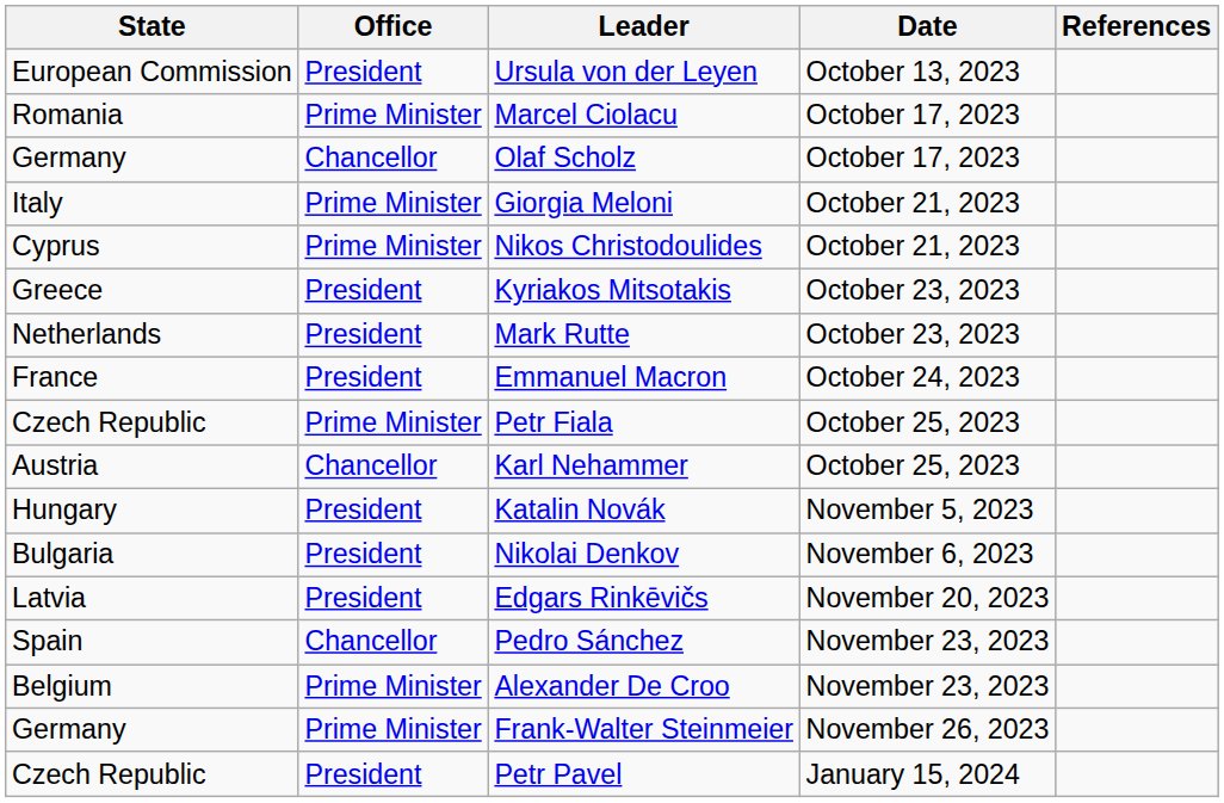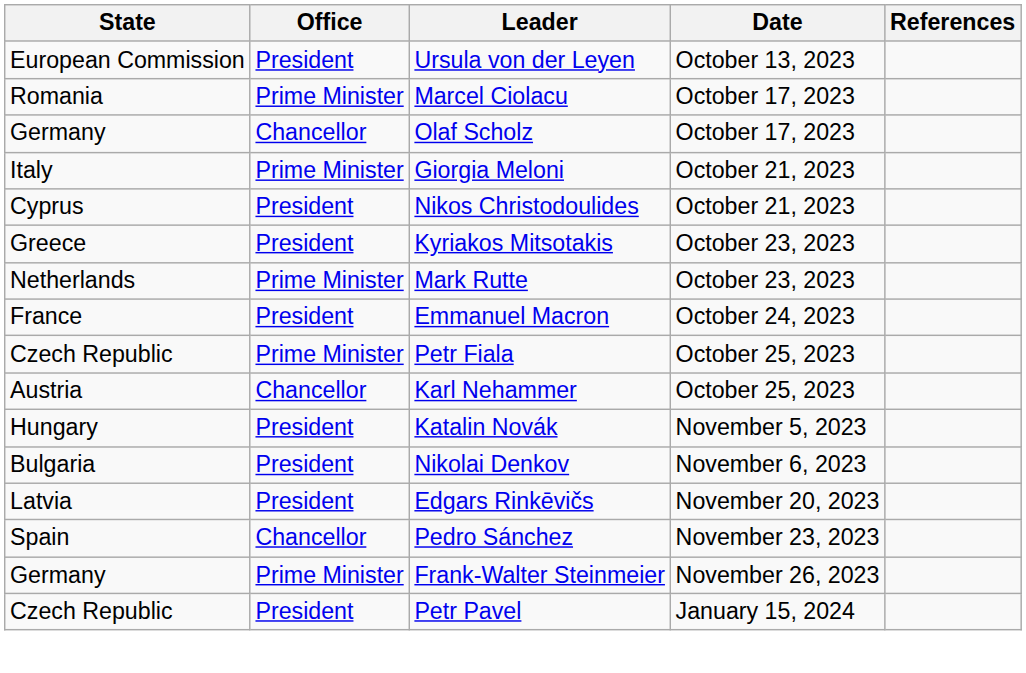Nikos Christodoulides | Office: Prime Minister -> President
Mark Rutte | Office: President -> Prime Minister
- row: Belgium | Prime Minister | Alexander De Croo | November 23, 2023
